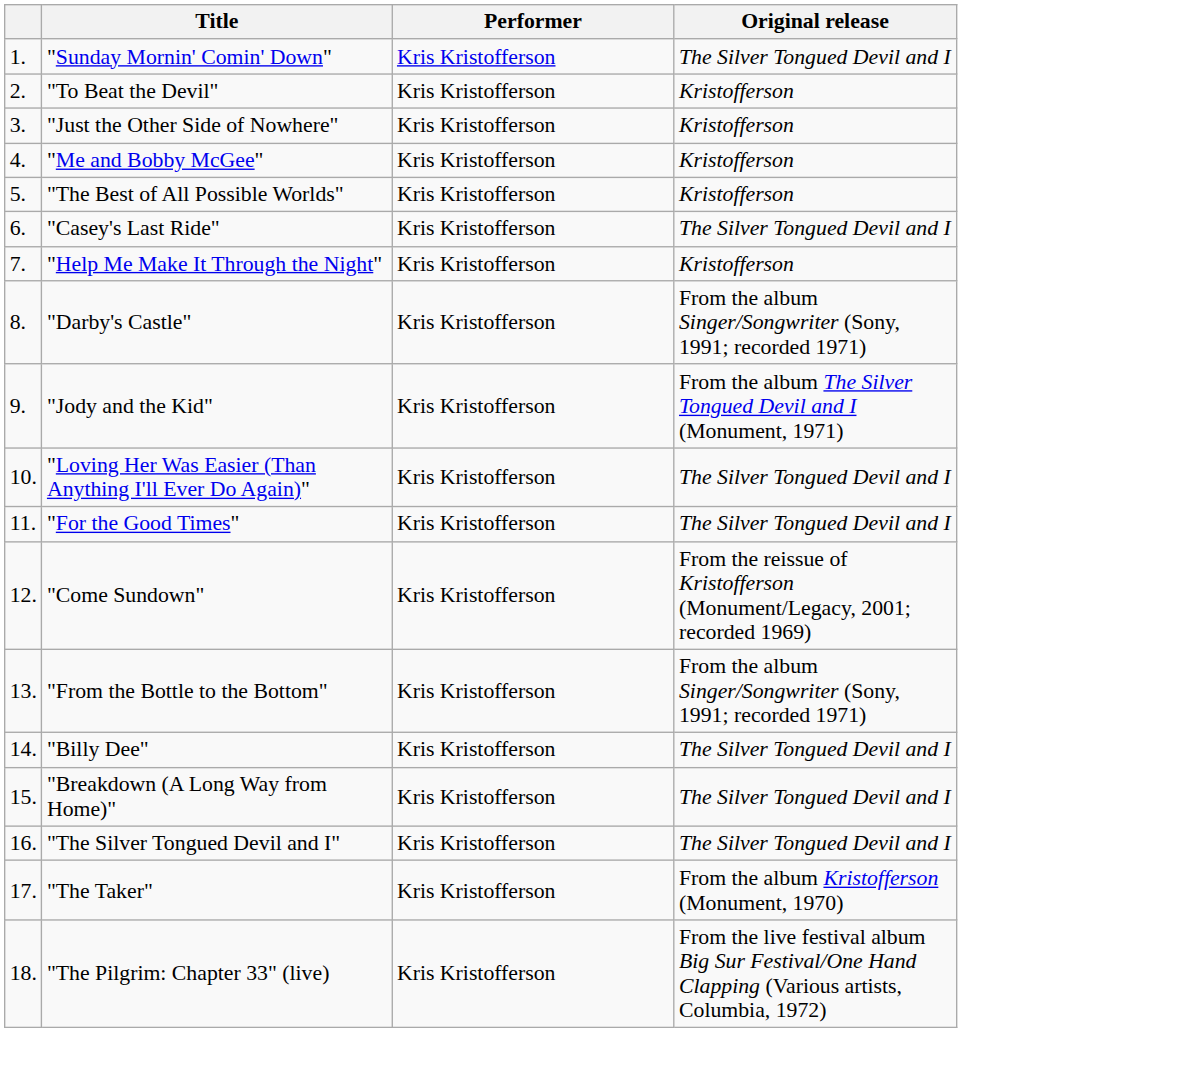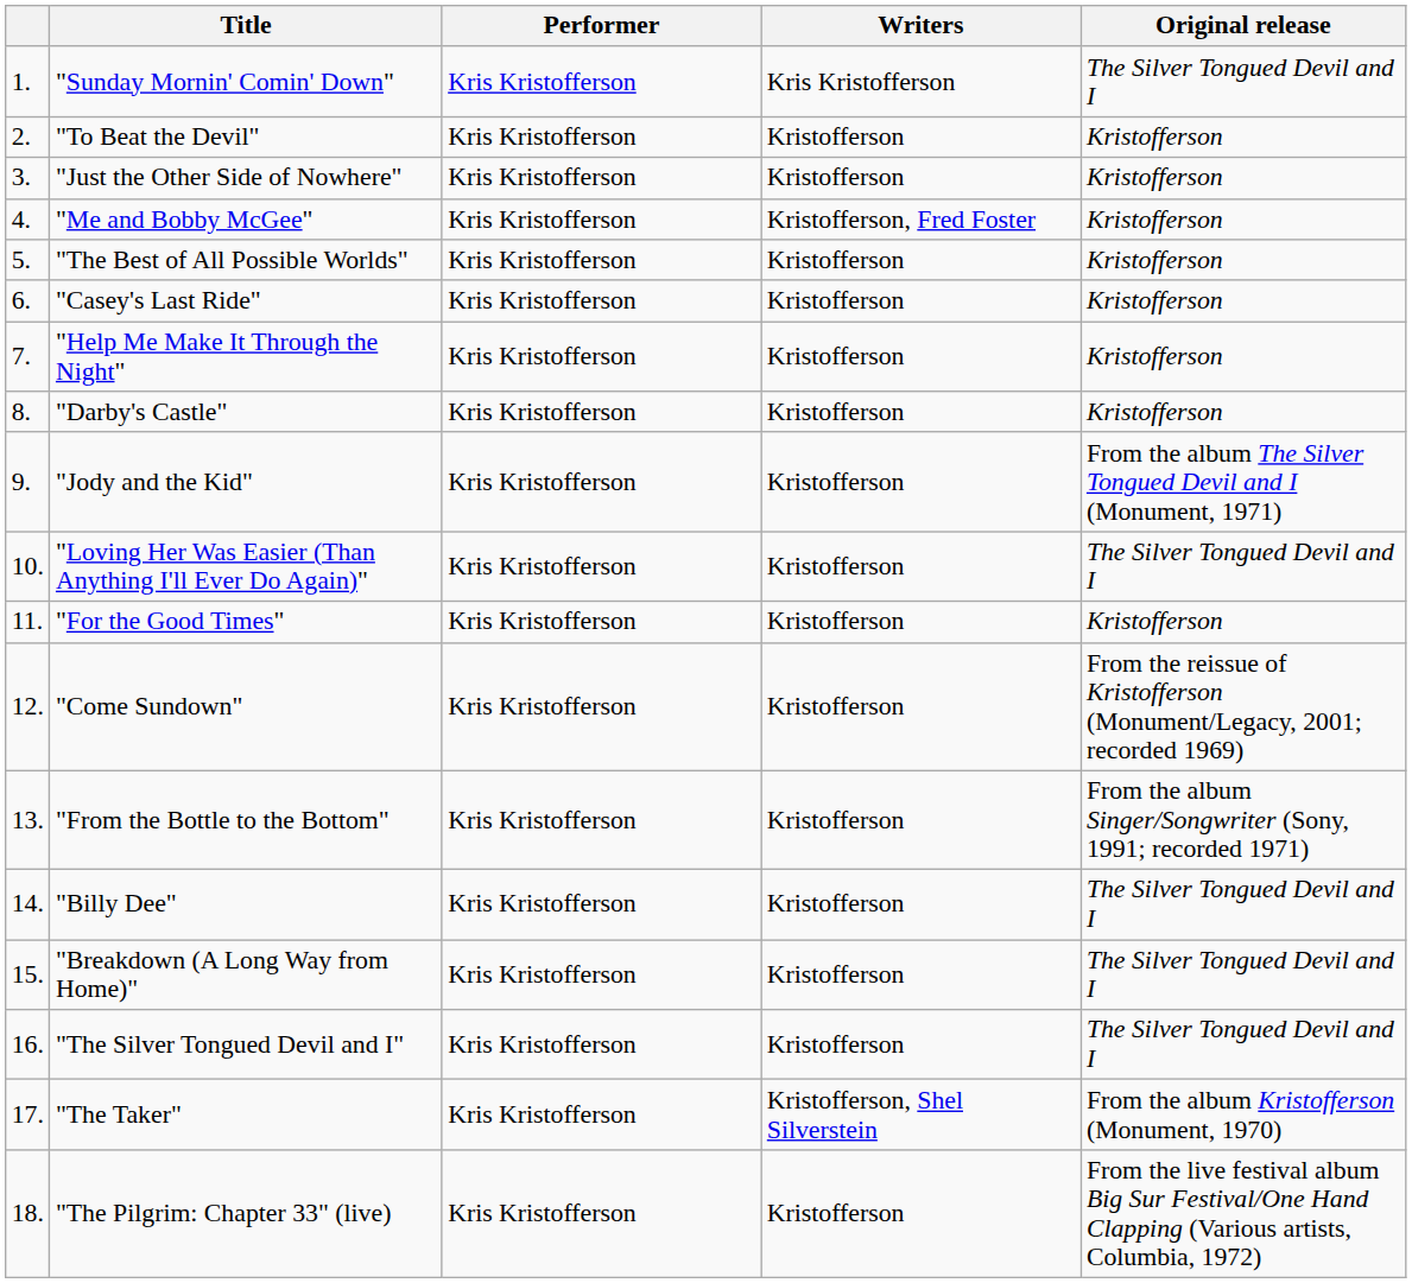+ column: Writers | Kris Kristofferson | Kristofferson | Kristofferson | Kristofferson, Fred Foster | Kristofferson | Kristofferson | Kristofferson | Kristofferson | Kristofferson | Kristofferson | Kristofferson | Kristofferson | Kristofferson | Kristofferson | Kristofferson | Kristofferson | Kristofferson, Shel Silverstein | Kristofferson
"Casey's Last Ride" | Original release: The Silver Tongued Devil and I -> Kristofferson
"Darby's Castle" | Original release: From the album Singer/Songwriter (Sony, 1991; recorded 1971) -> Kristofferson
"For the Good Times" | Original release: The Silver Tongued Devil and I -> Kristofferson
